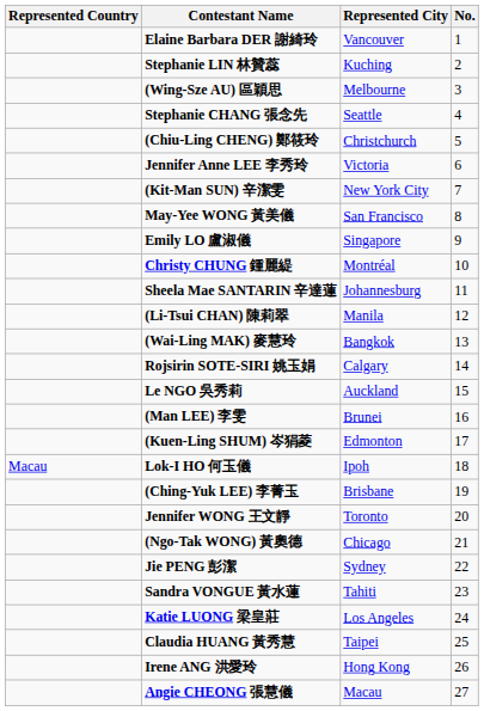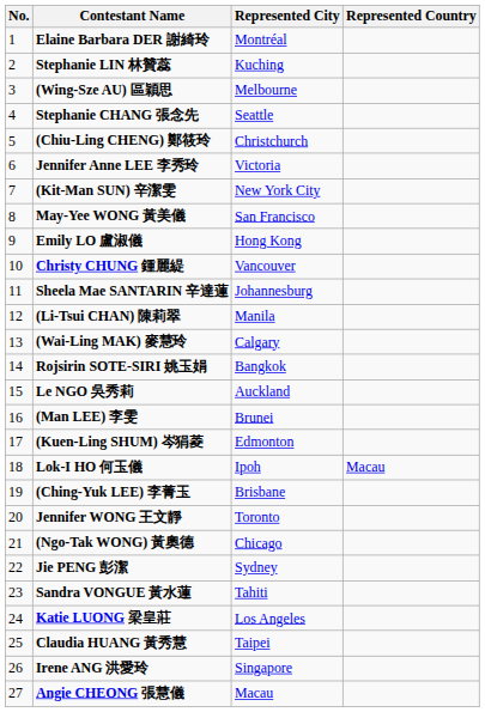columns swapped: No. <-> Represented Country
Elaine Barbara DER 謝綺玲 | Represented City: Vancouver -> Montréal
Emily LO 盧淑儀 | Represented City: Singapore -> Hong Kong
Christy CHUNG 鍾麗緹 | Represented City: Montréal -> Vancouver
(Wai-Ling MAK) 麥慧玲 | Represented City: Bangkok -> Calgary
Rojsirin SOTE-SIRI 姚玉娟 | Represented City: Calgary -> Bangkok
Irene ANG 洪愛玲 | Represented City: Hong Kong -> Singapore
